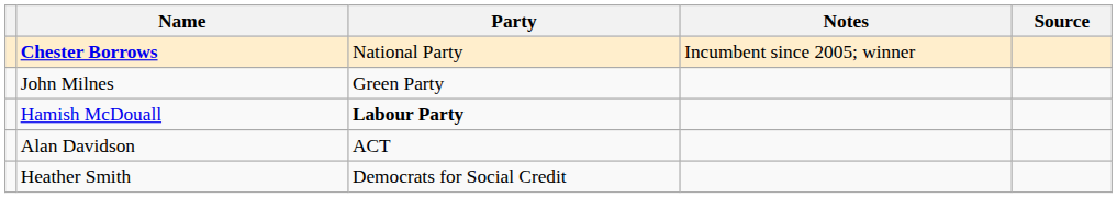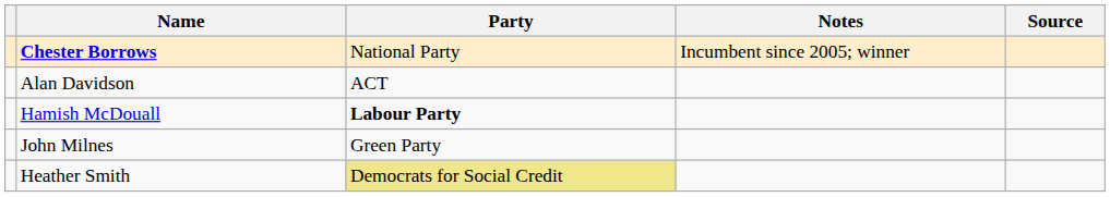rows swapped: Alan Davidson <-> John Milnes
Heather Smith | Party: no background -> khaki background
